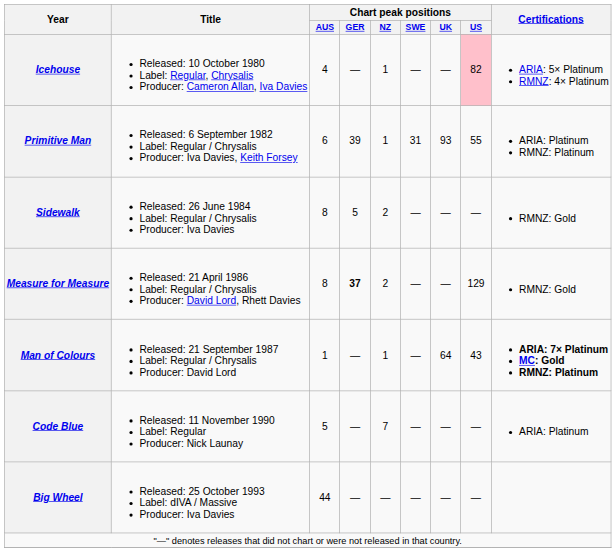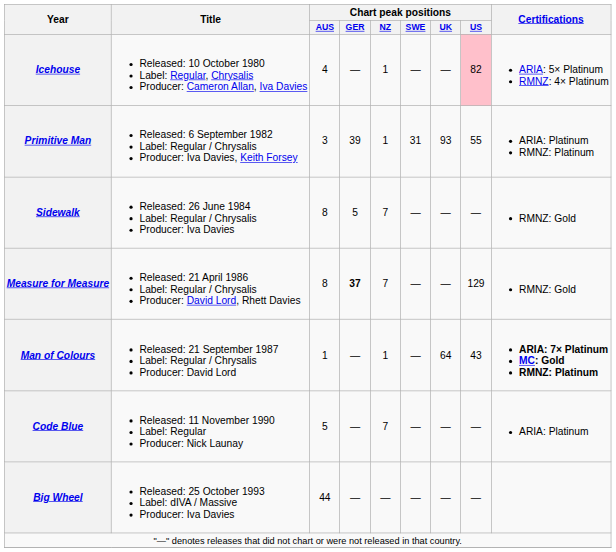Primitive Man | Chart peak positions / AUS: 6 -> 3
Sidewalk | Chart peak positions / NZ: 2 -> 7
Measure for Measure | Chart peak positions / NZ: 2 -> 7
